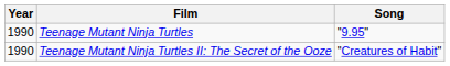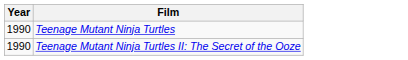- column: Song | "9.95" | "Creatures of Habit"
